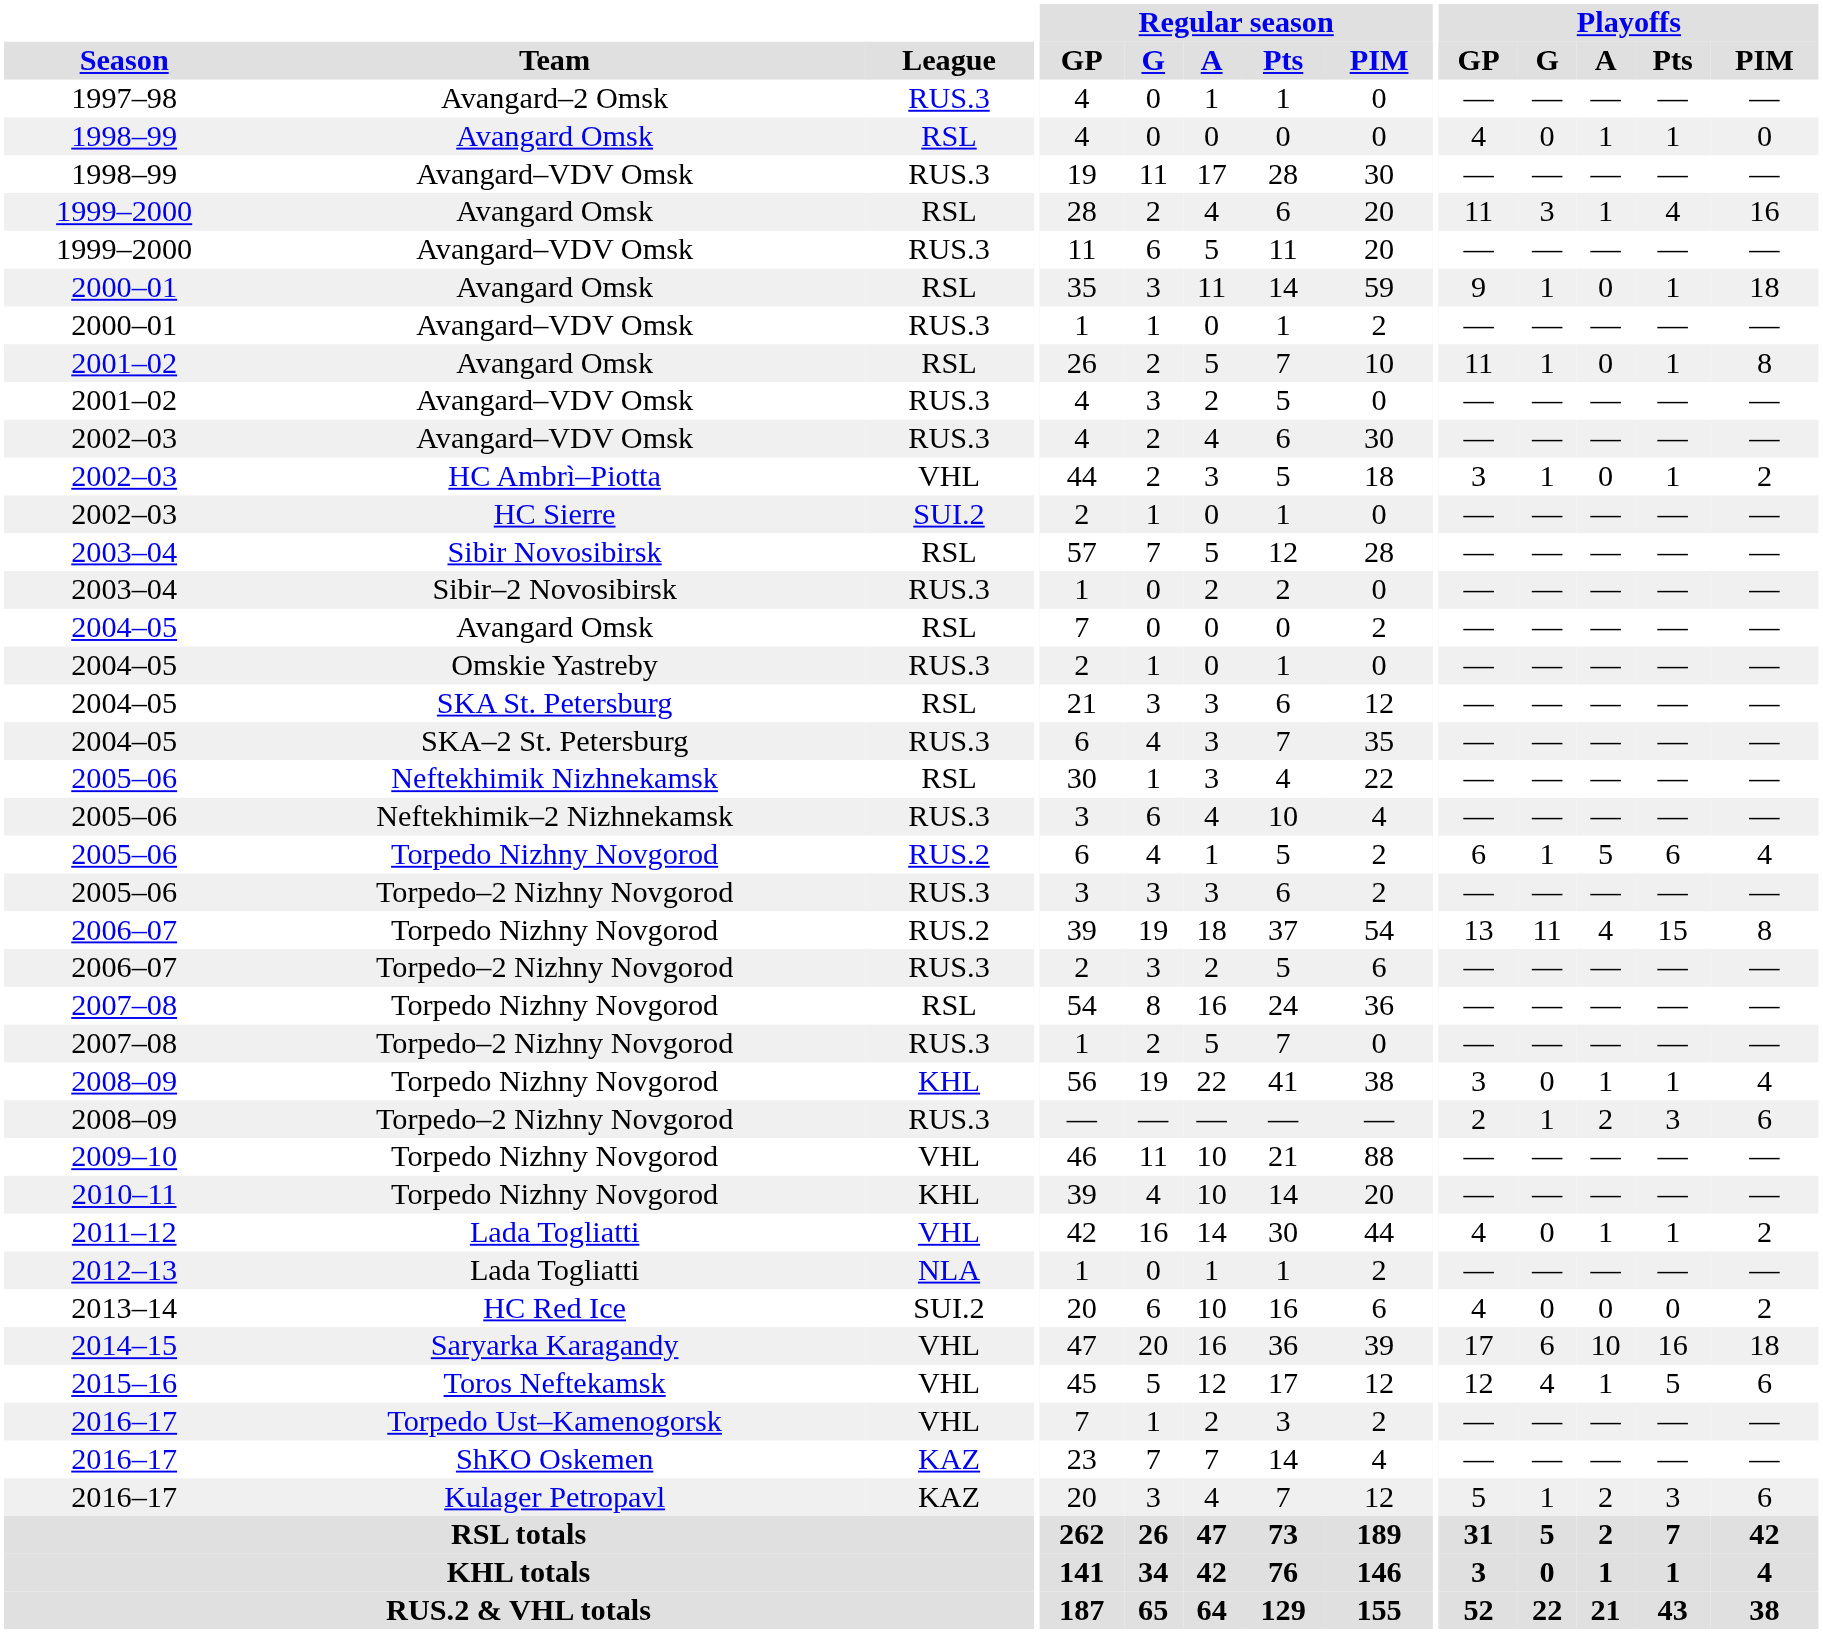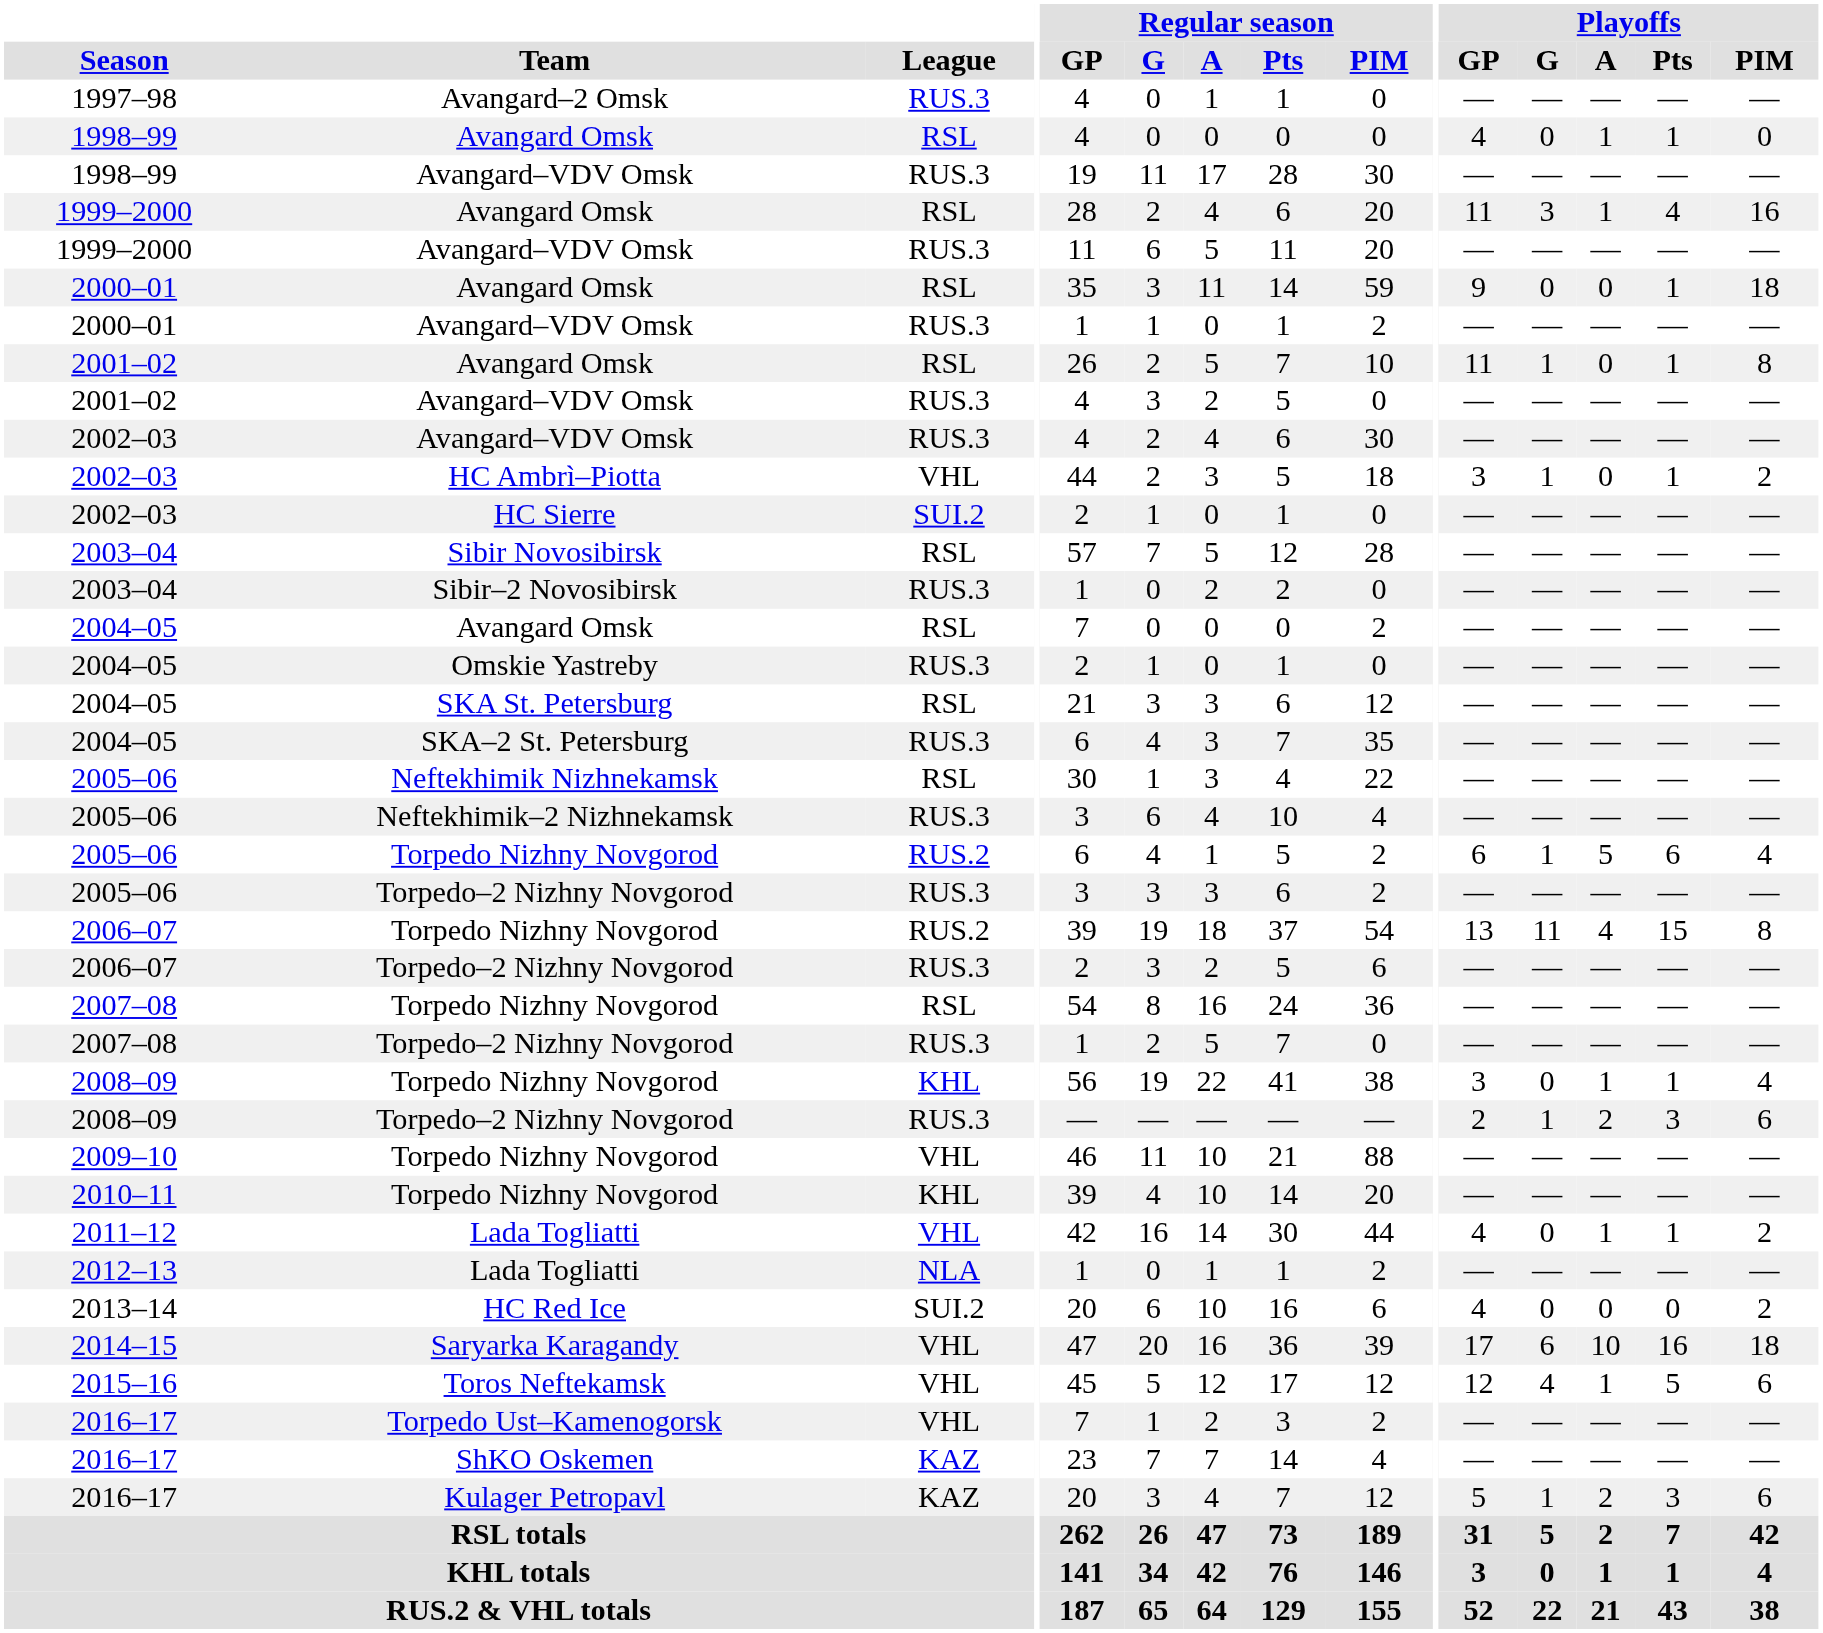2000–01 / Avangard Omsk | Playoffs / G: 1 -> 0
